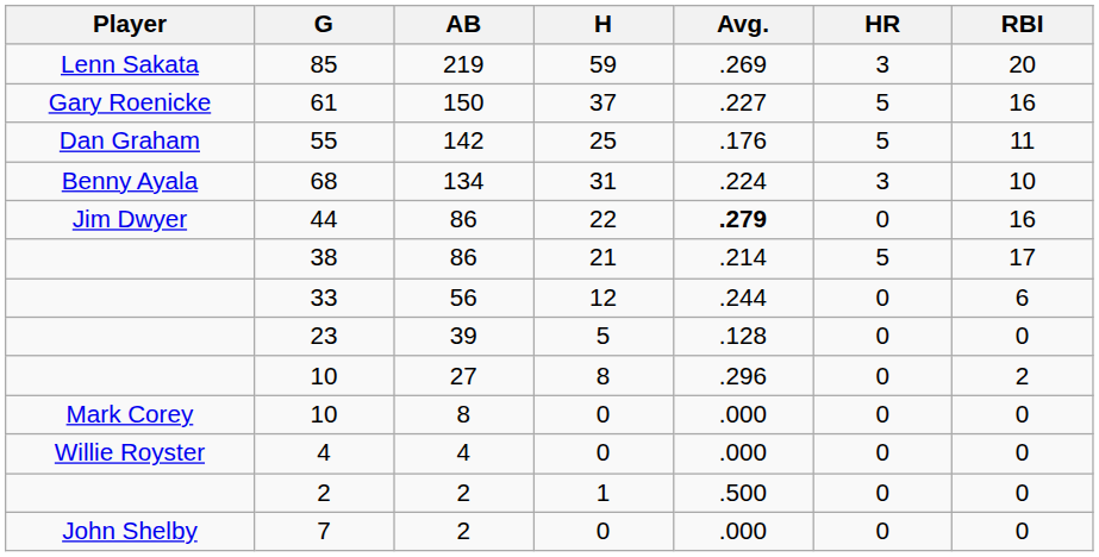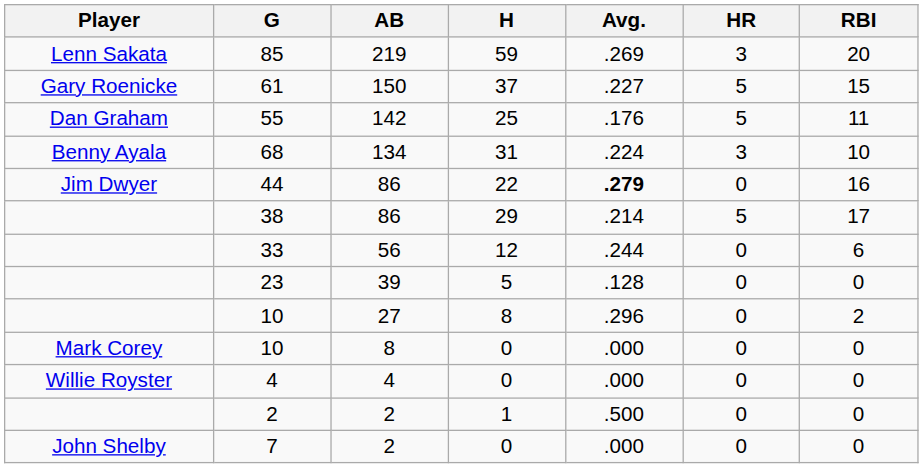61 | RBI: 16 -> 15
38 | H: 21 -> 29
